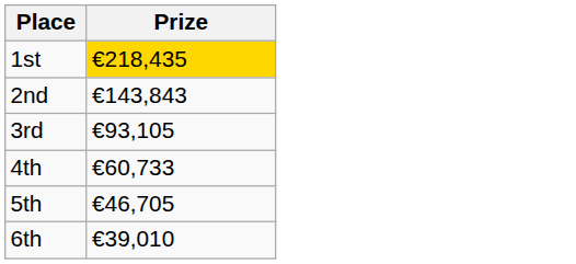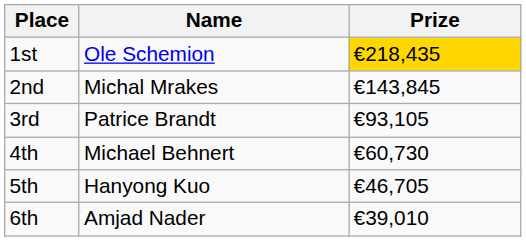+ column: Name | Ole Schemion | Michal Mrakes | Patrice Brandt | Michael Behnert | Hanyong Kuo | Amjad Nader
2nd | Prize: €143,843 -> €143,845
4th | Prize: €60,733 -> €60,730
